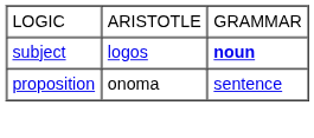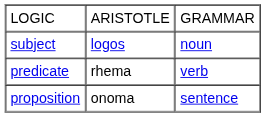subject | column 3: bold -> normal
+ row: predicate | rhema | verb
